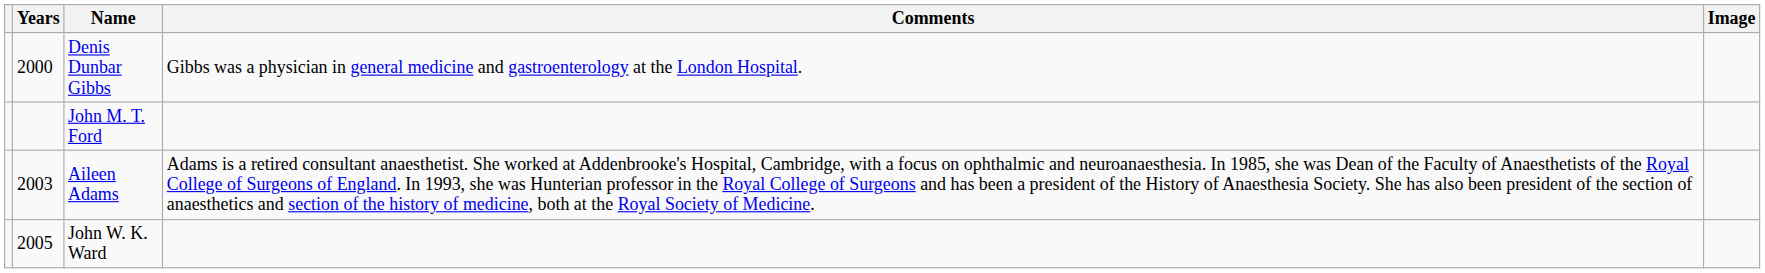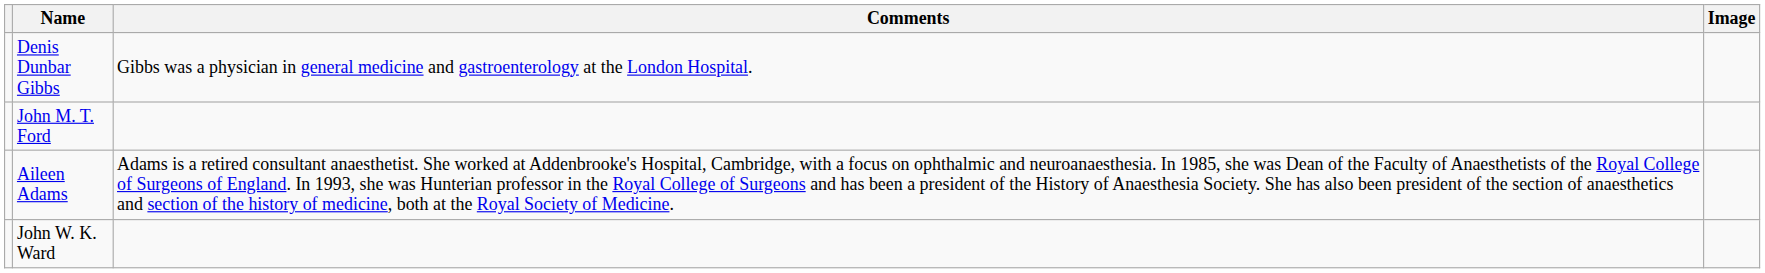- column: Years | 2000 | 2003 | 2005
